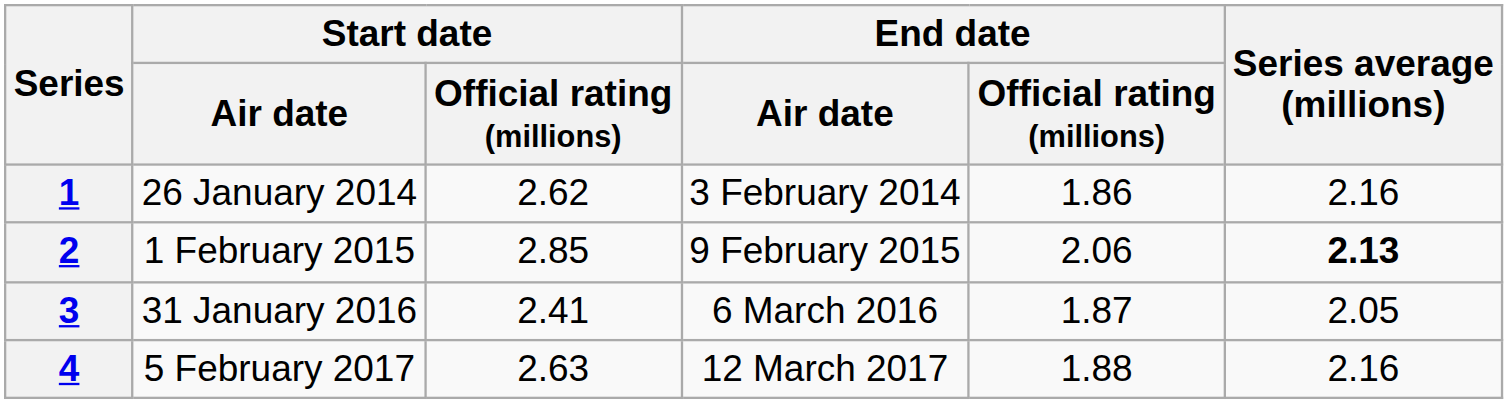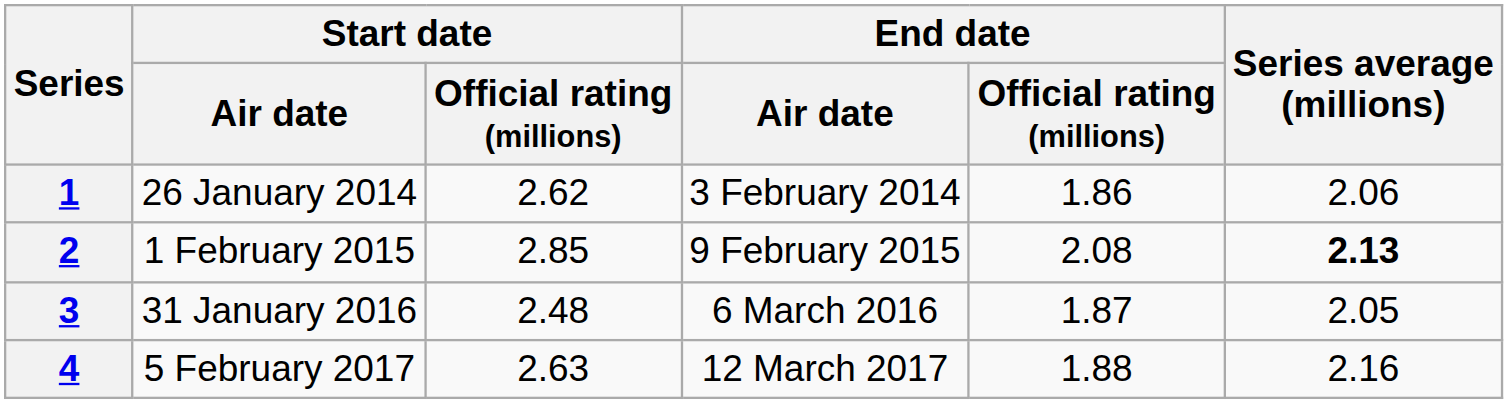1 | Series average (millions): 2.16 -> 2.06
2 | End date / Official rating (millions): 2.06 -> 2.08
3 | Start date / Official rating (millions): 2.41 -> 2.48
